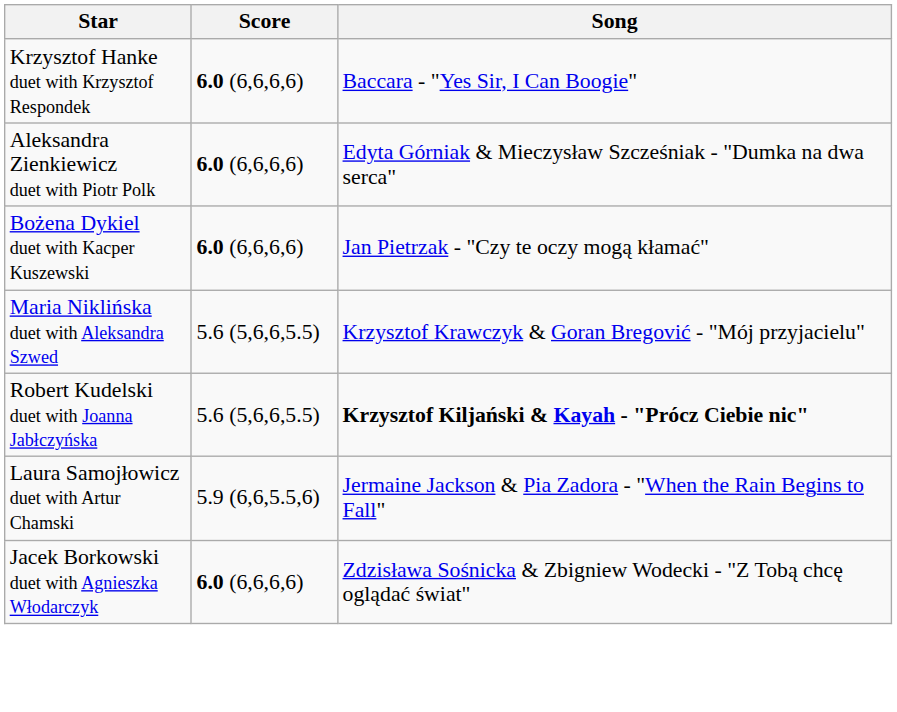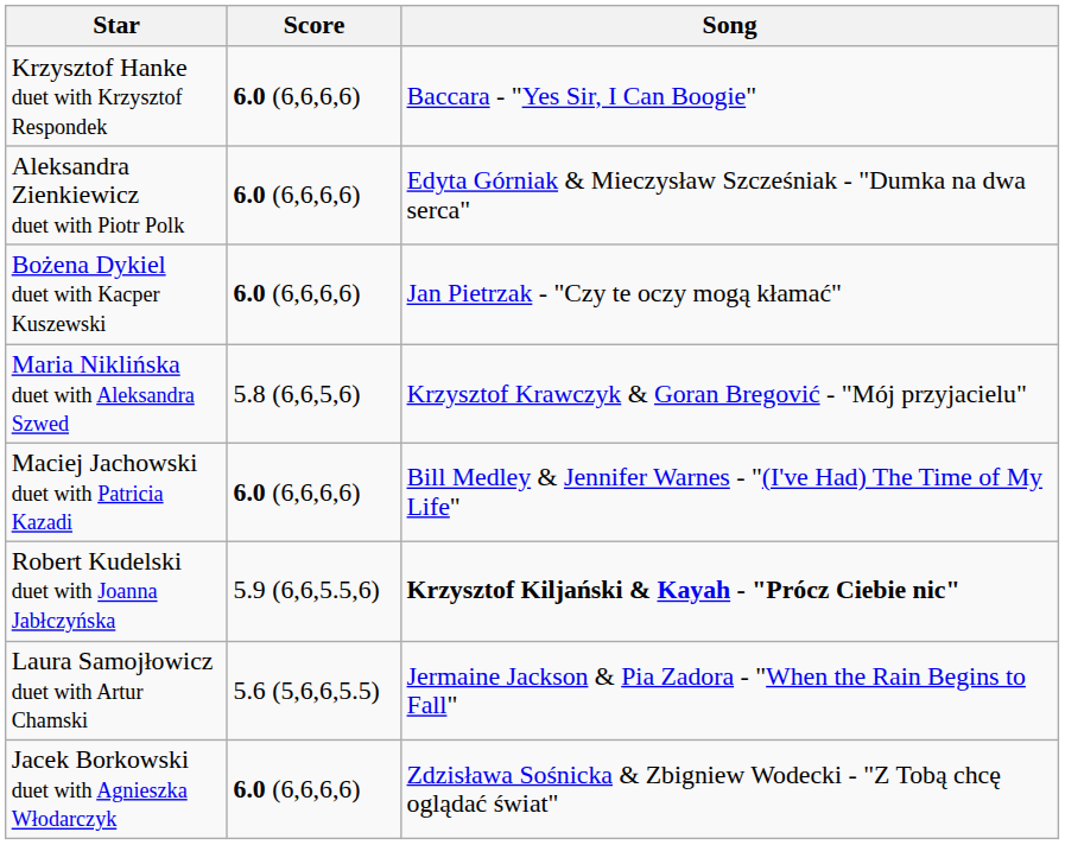Maria Niklińska duet with Aleksandra Szwed | Score: 5.6 (5,6,6,5.5) -> 5.8 (6,6,5,6)
+ row: Maciej Jachowski duet with Patricia Kazadi | 6.0 (6,6,6,6) | Bill Medley & Jennifer Warnes - "(I've Had) The Time of My Life"
Robert Kudelski duet with Joanna Jabłczyńska | Score: 5.6 (5,6,6,5.5) -> 5.9 (6,6,5.5,6)
Laura Samojłowicz duet with Artur Chamski | Score: 5.9 (6,6,5.5,6) -> 5.6 (5,6,6,5.5)
